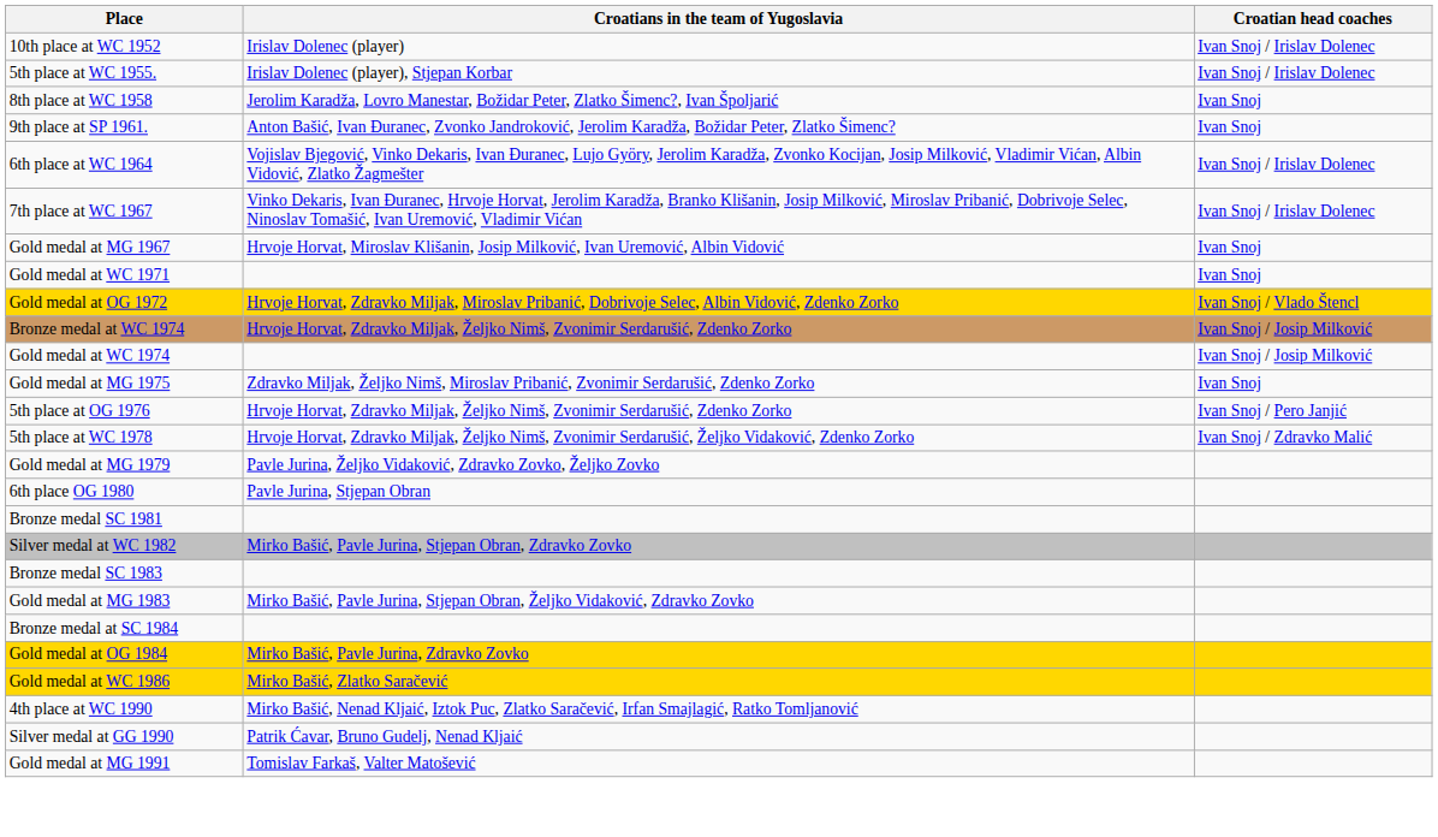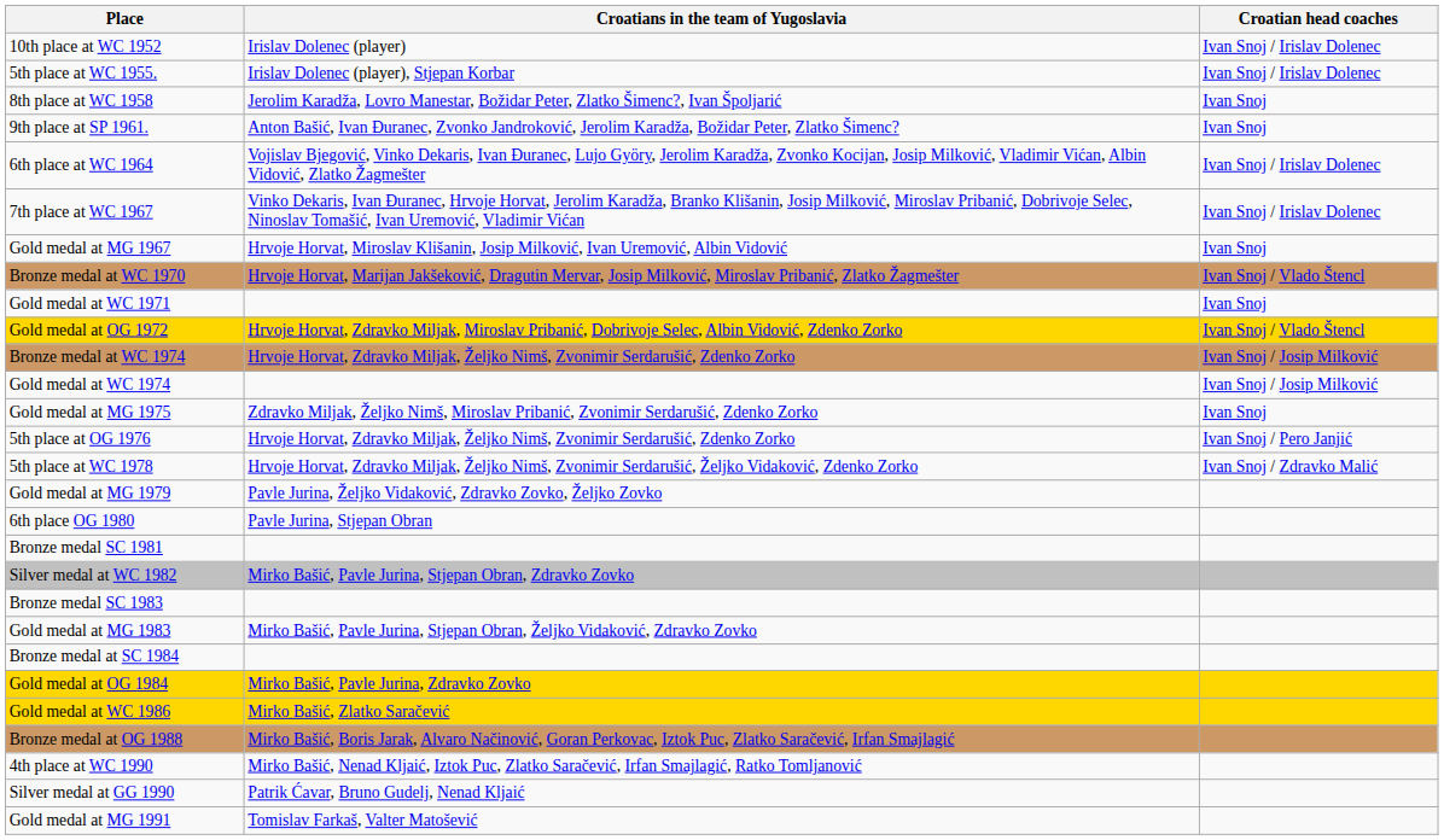+ row: Bronze medal at WC 1970 | Hrvoje Horvat, Marijan Jakšeković, Dragutin Mervar, Josip Milković, Miroslav Pribanić, Zlatko Žagmešter | Ivan Snoj / Vlado Štencl
+ row: Bronze medal at OG 1988 | Mirko Bašić, Boris Jarak, Alvaro Načinović, Goran Perkovac, Iztok Puc, Zlatko Saračević, Irfan Smajlagić
